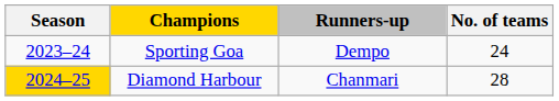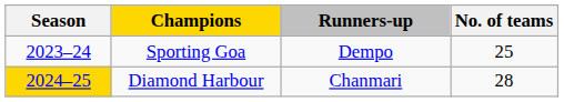Sporting Goa | No. of teams: 24 -> 25
